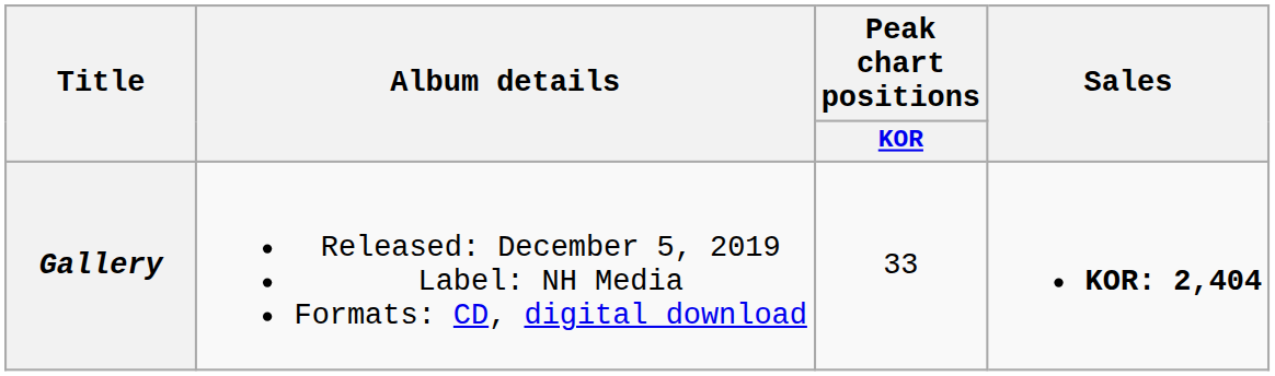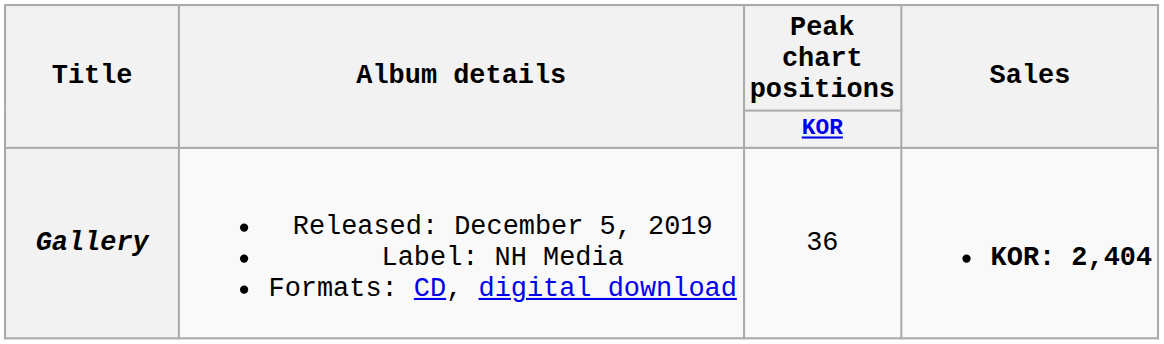Gallery | Peak chart positions / KOR: 33 -> 36
